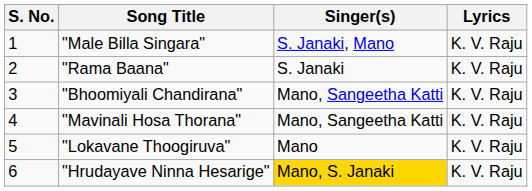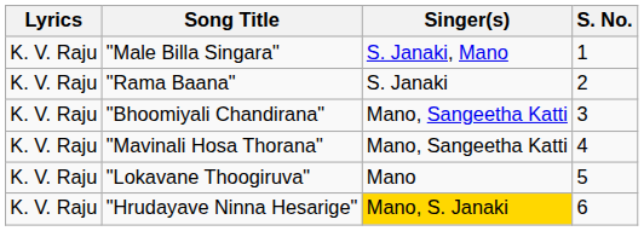columns swapped: S. No. <-> Lyrics
